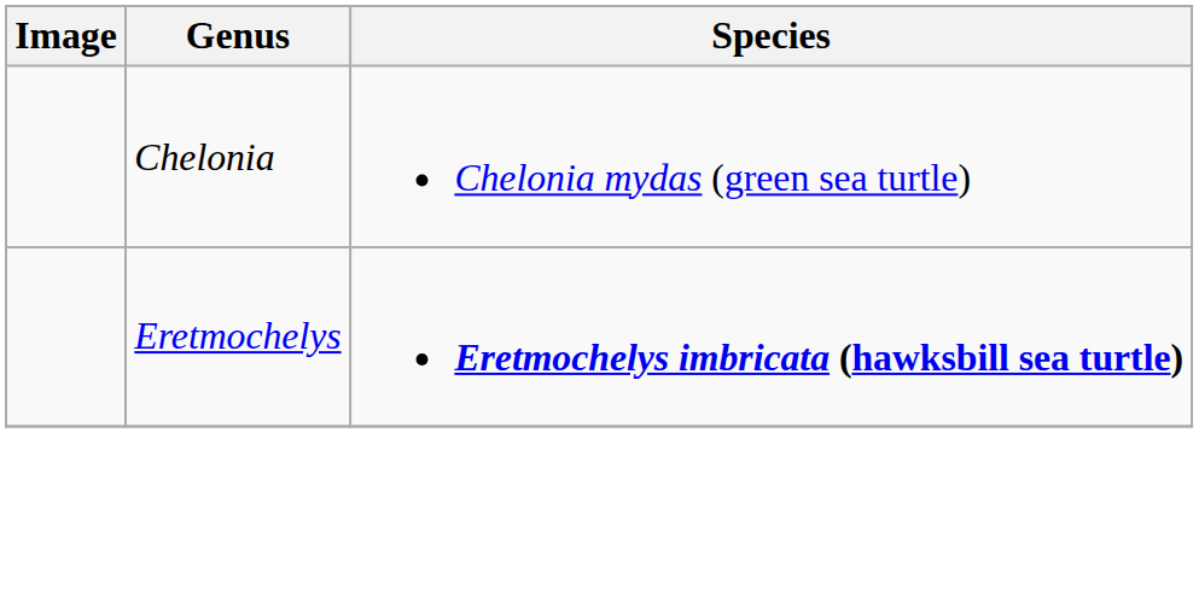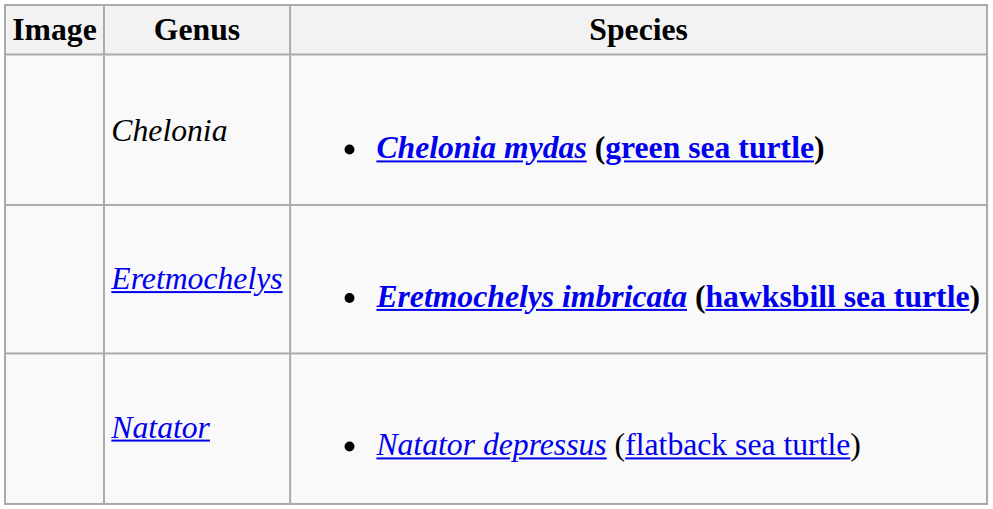Chelonia | Species: normal -> bold
+ row: Natator | Natator depressus (flatback sea turtle)
